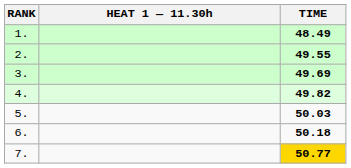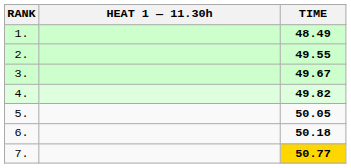3. | TIME: 49.69 -> 49.67
5. | TIME: 50.03 -> 50.05
